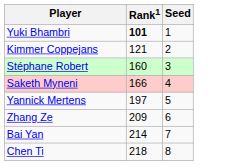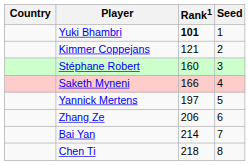+ column: Country
Zhang Ze | Rank1: 209 -> 206
